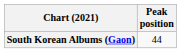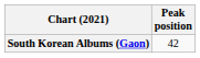South Korean Albums (Gaon) | Peak position: 44 -> 42
